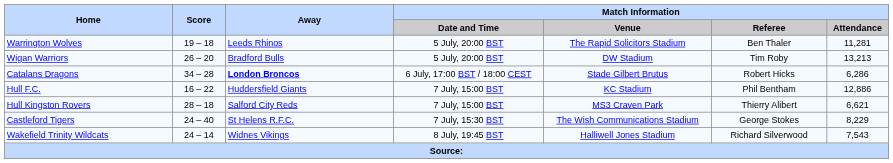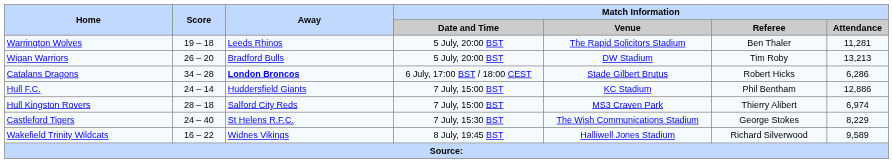Hull F.C. | Score: 16 – 22 -> 24 – 14
Hull Kingston Rovers | Match Information / Attendance: 6,621 -> 6,974
Wakefield Trinity Wildcats | Score: 24 – 14 -> 16 – 22
Wakefield Trinity Wildcats | Match Information / Attendance: 7,543 -> 9,589
